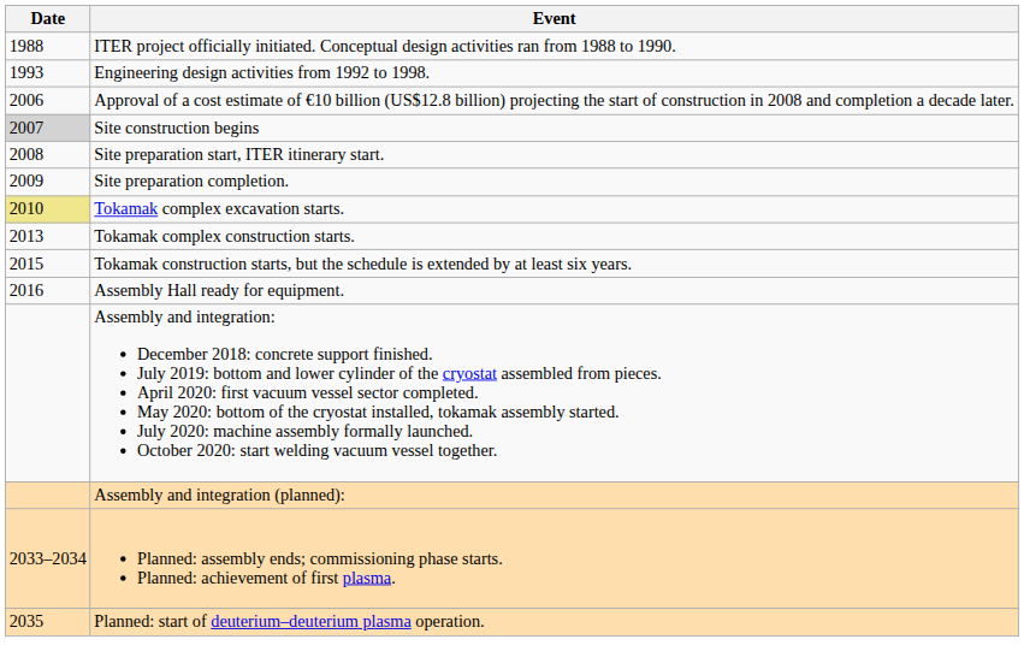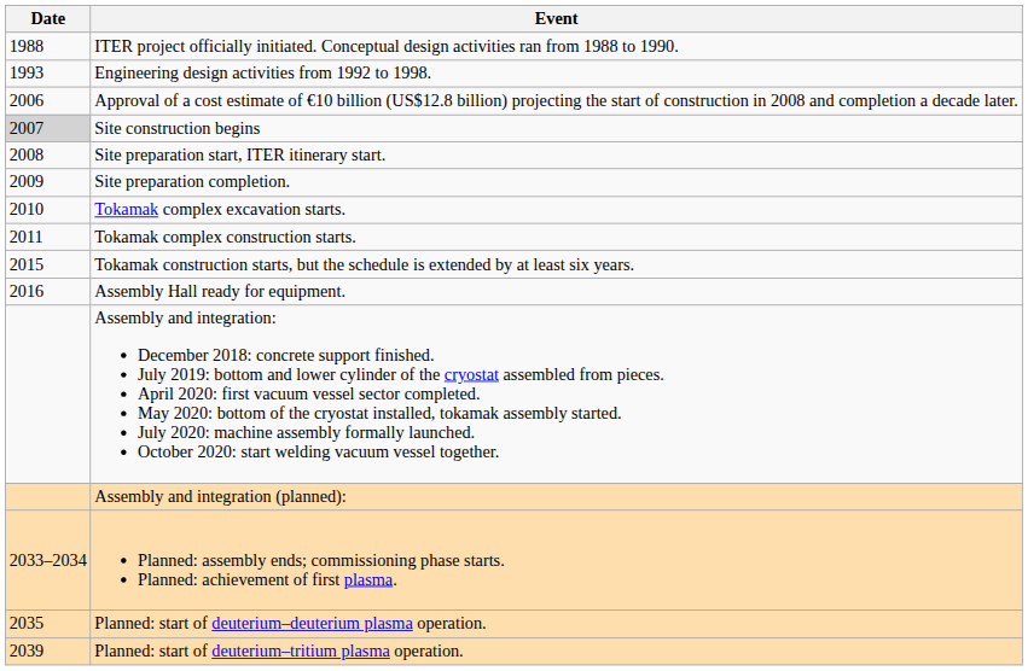Tokamak complex excavation starts. | Date: khaki background -> no background
Tokamak complex construction starts. | Date: 2013 -> 2011
+ row: 2039 | Planned: start of deuterium–tritium plasma operation.
